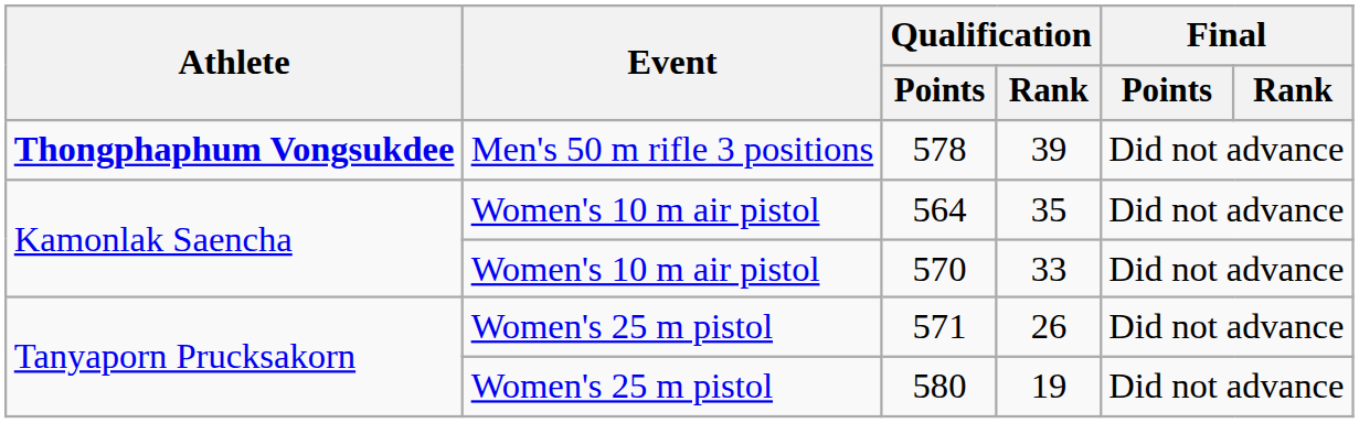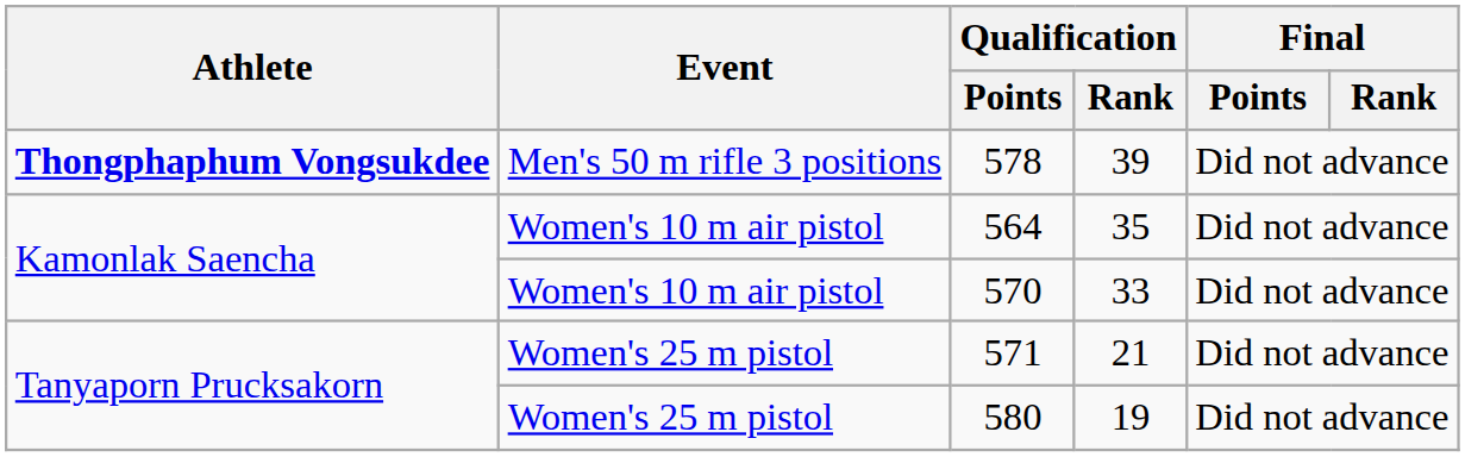571 | Qualification / Rank: 26 -> 21
